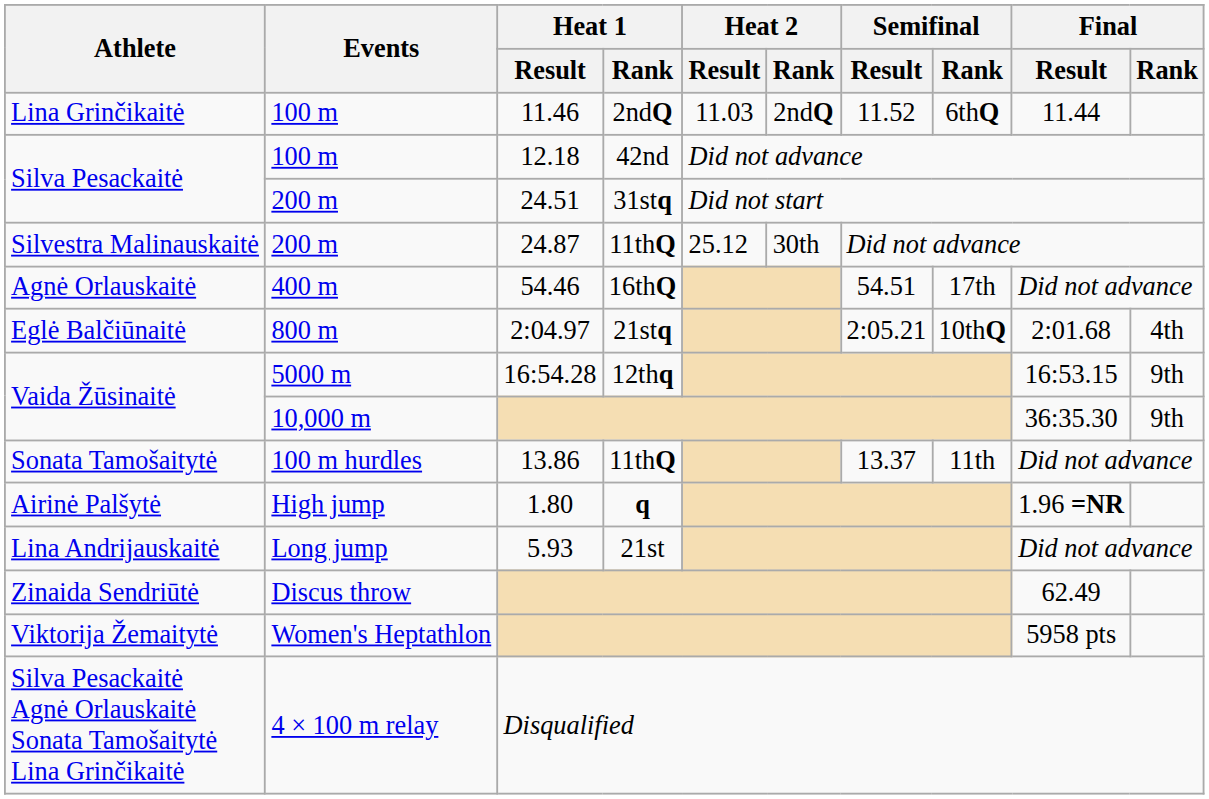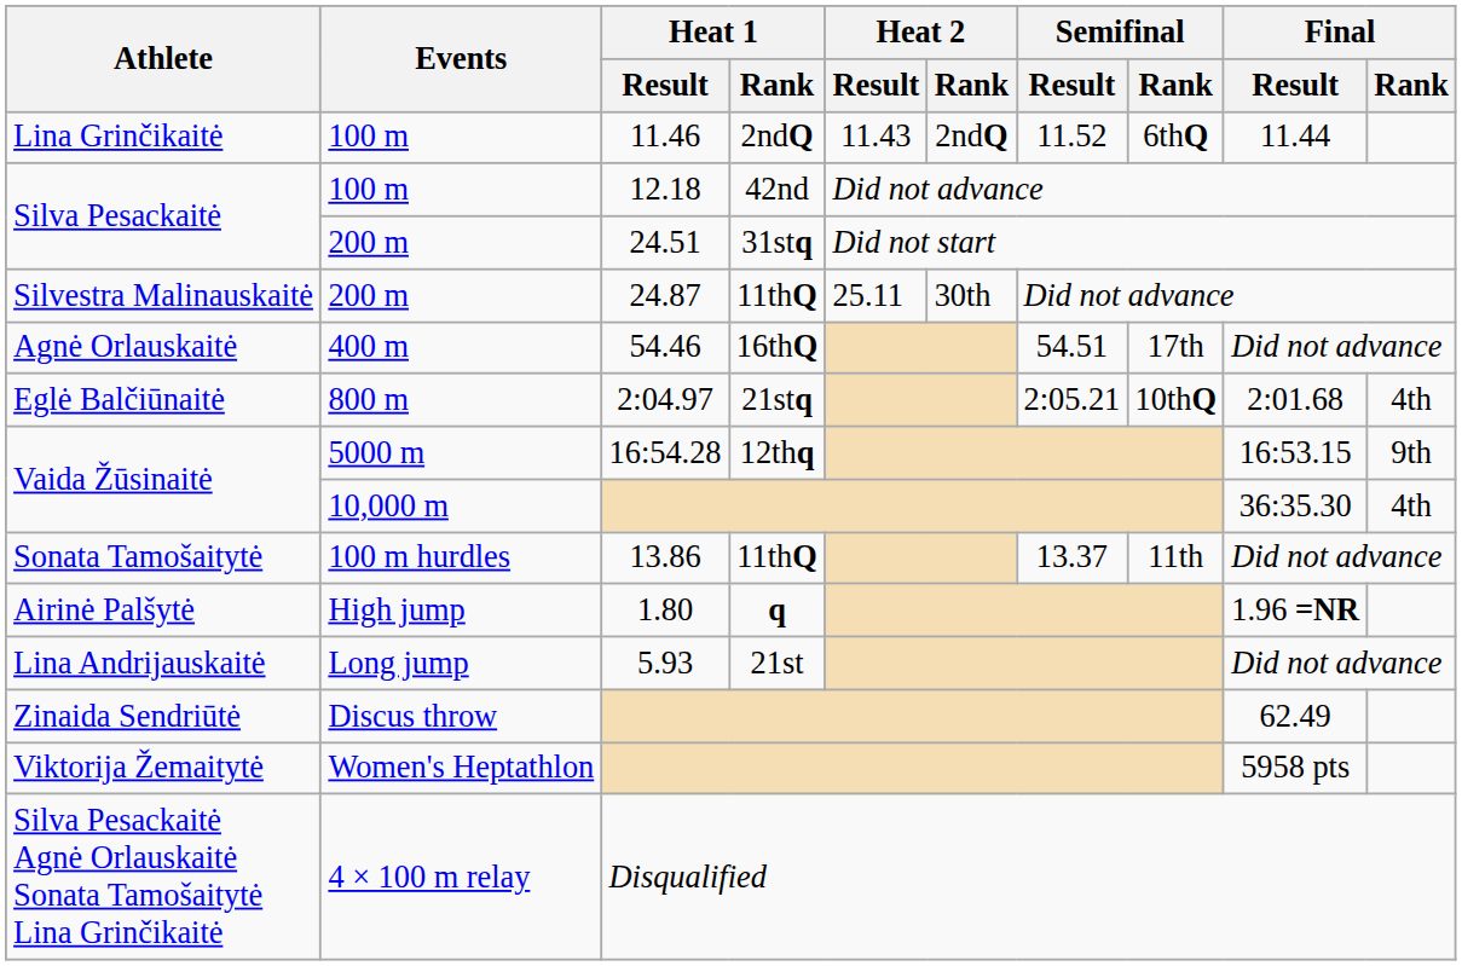Lina Grinčikaitė | Heat 2 / Result: 11.03 -> 11.43
Silvestra Malinauskaitė | Heat 2 / Result: 25.12 -> 25.11
Vaida Žūsinaitė / 10,000 m | Final / Rank: 9th -> 4th
